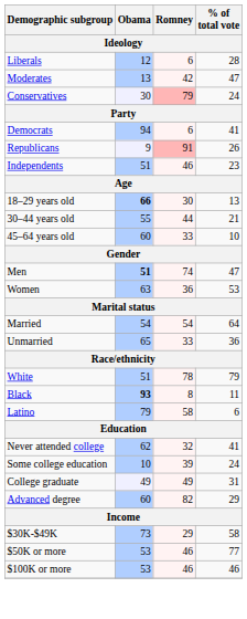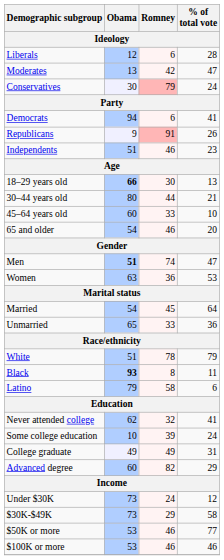30–44 years old | Obama: 55 -> 80
+ row: 65 and older | 54 | 46 | 20
Married | Romney: 54 -> 45
+ row: Under $30K | 73 | 24 | 12
